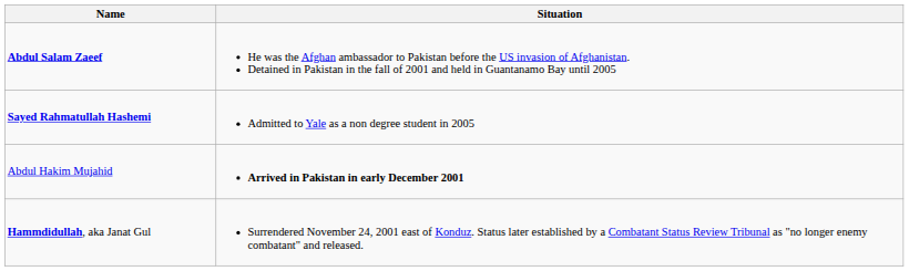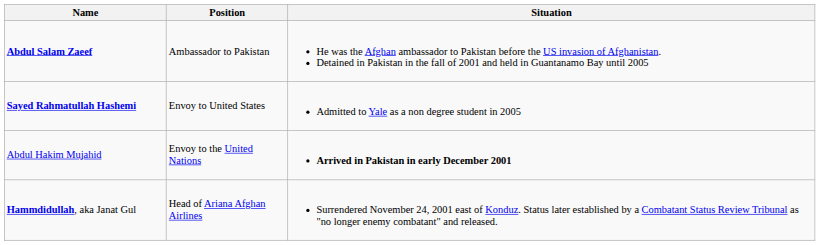+ column: Position | Ambassador to Pakistan | Envoy to United States | Envoy to the United Nations | Head of Ariana Afghan Airlines
